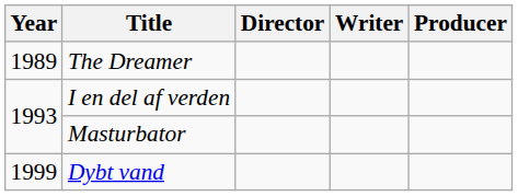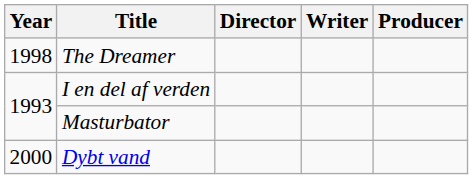The Dreamer | Year: 1989 -> 1998
Dybt vand | Year: 1999 -> 2000
